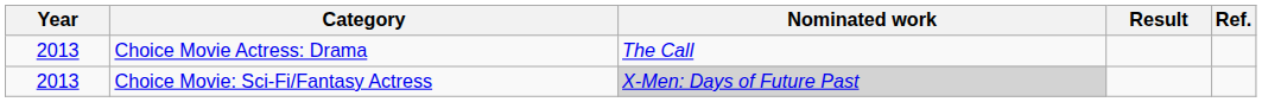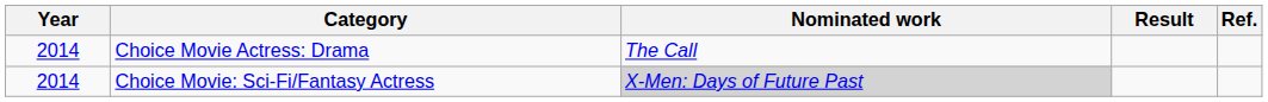Choice Movie Actress: Drama | Year: 2013 -> 2014
Choice Movie: Sci-Fi/Fantasy Actress | Year: 2013 -> 2014
